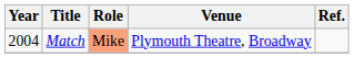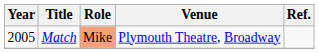Match | Year: 2004 -> 2005
